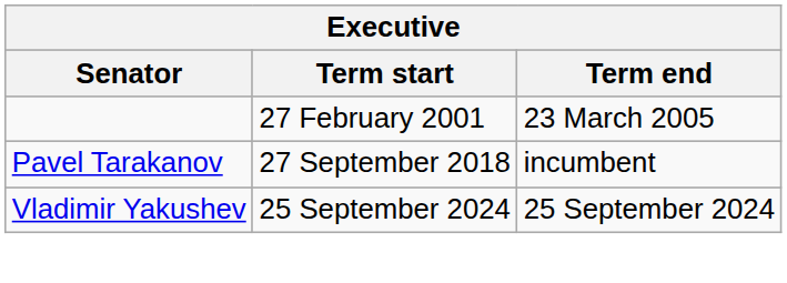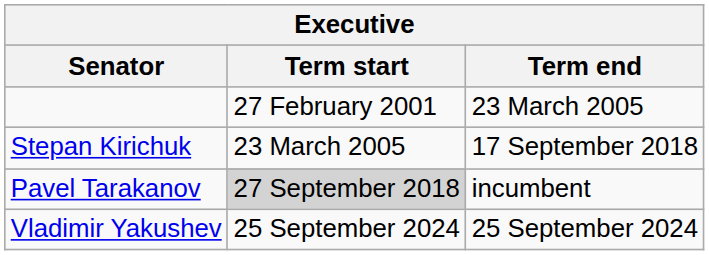+ row: Stepan Kirichuk | 23 March 2005 | 17 September 2018
Pavel Tarakanov | Term start: no background -> lightgrey background
